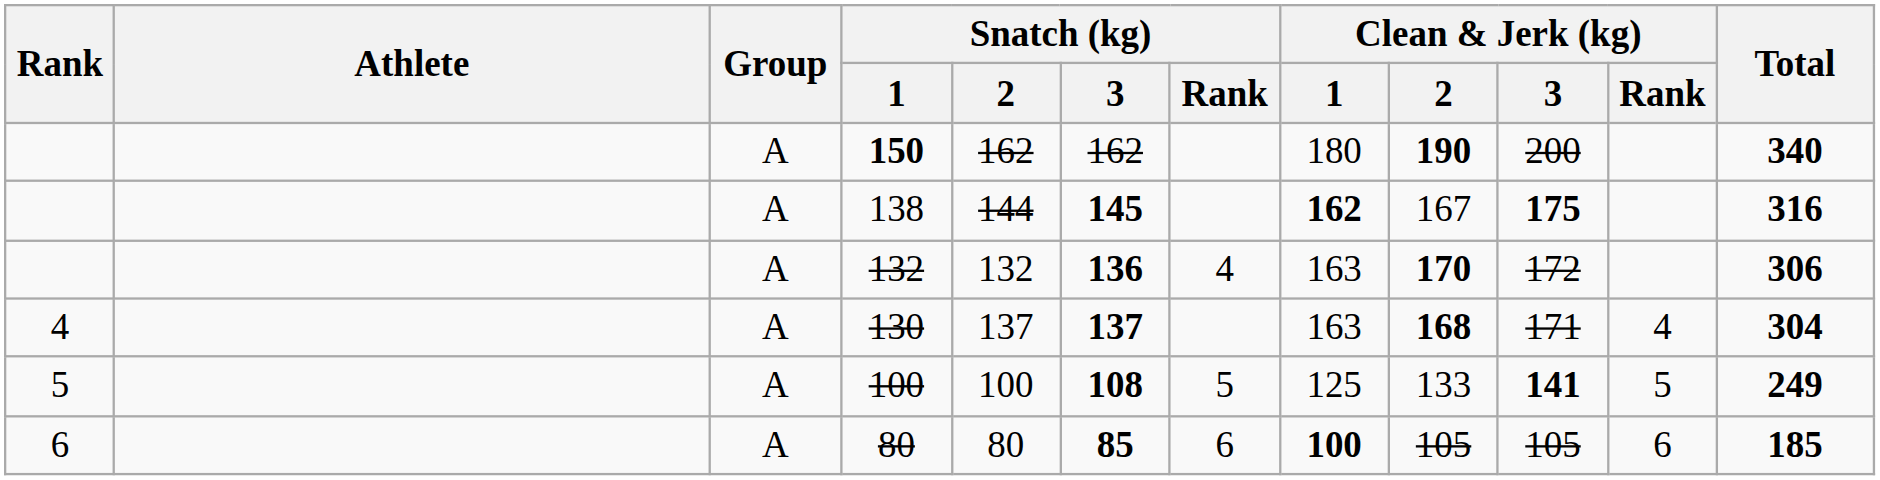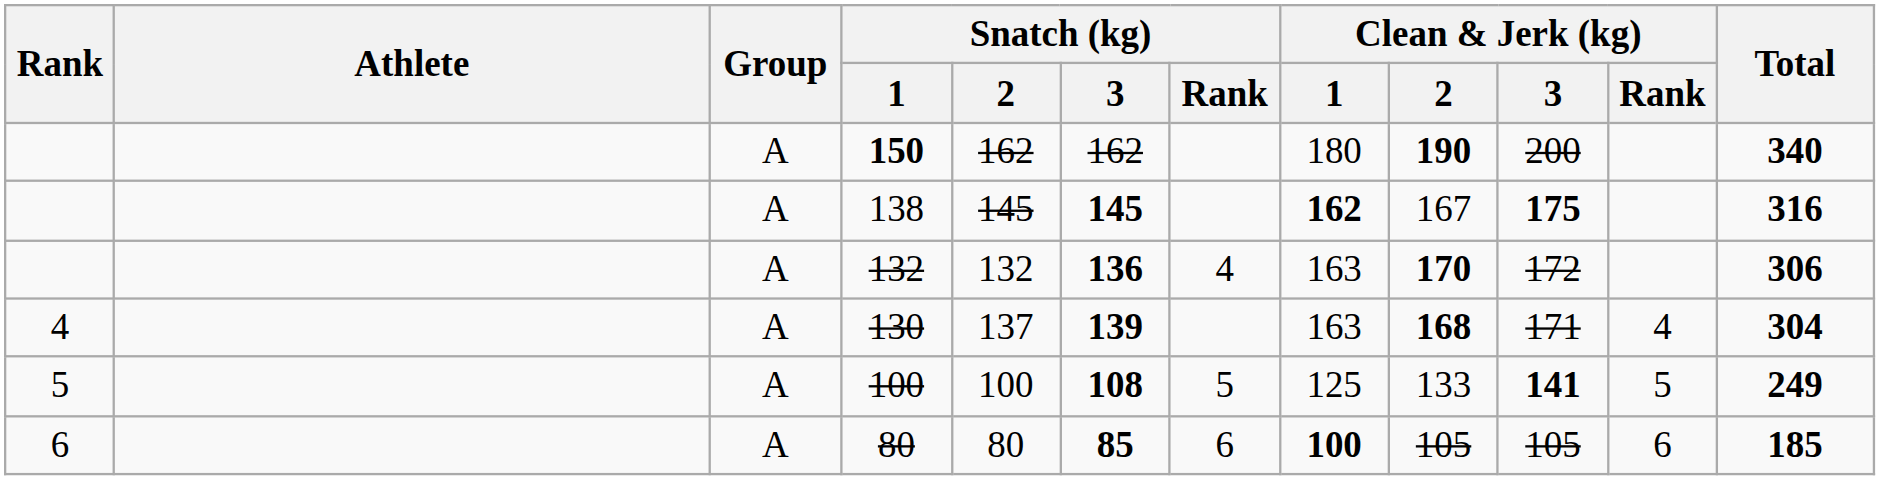138 | Snatch (kg) / 2: 144 -> 145
130 | Snatch (kg) / 3: 137 -> 139
